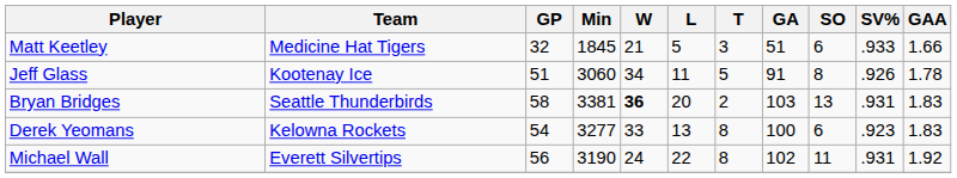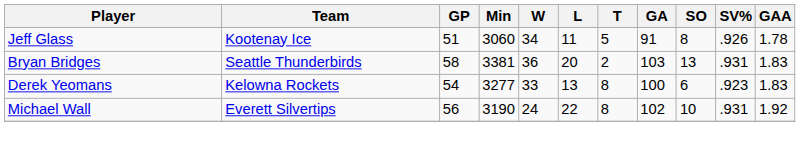- row: Matt Keetley | Medicine Hat Tigers | 32 | 1845 | 21 | 5 | 3 | 51 | 6 | .933 | 1.66
Bryan Bridges | W: bold -> normal
Michael Wall | SO: 11 -> 10
